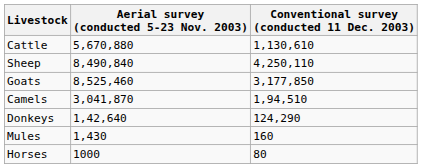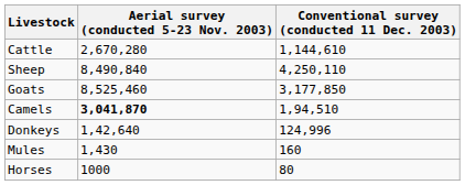Cattle | Aerial survey (conducted 5-23 Nov. 2003): 5,670,880 -> 2,670,280
Cattle | Conventional survey (conducted 11 Dec. 2003): 1,130,610 -> 1,144,610
Camels | Aerial survey (conducted 5-23 Nov. 2003): normal -> bold
Donkeys | Conventional survey (conducted 11 Dec. 2003): 124,290 -> 124,996
